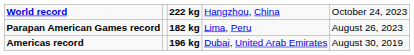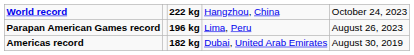Parapan American Games record | column 3: 182 kg -> 196 kg
Americas record | column 3: 196 kg -> 182 kg
